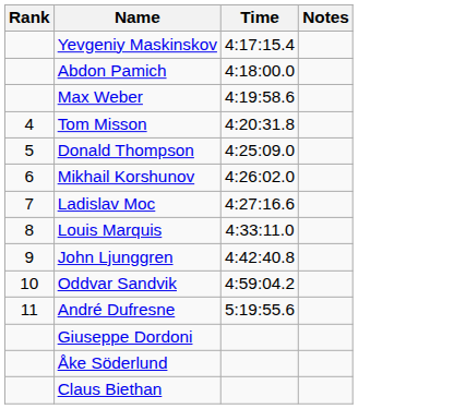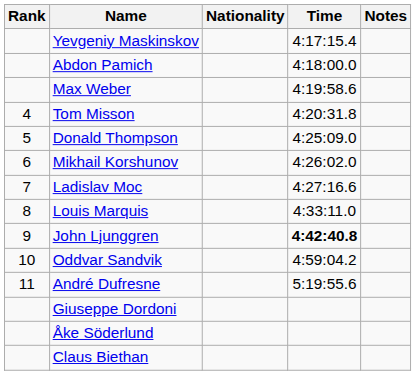+ column: Nationality
John Ljunggren | Time: normal -> bold
